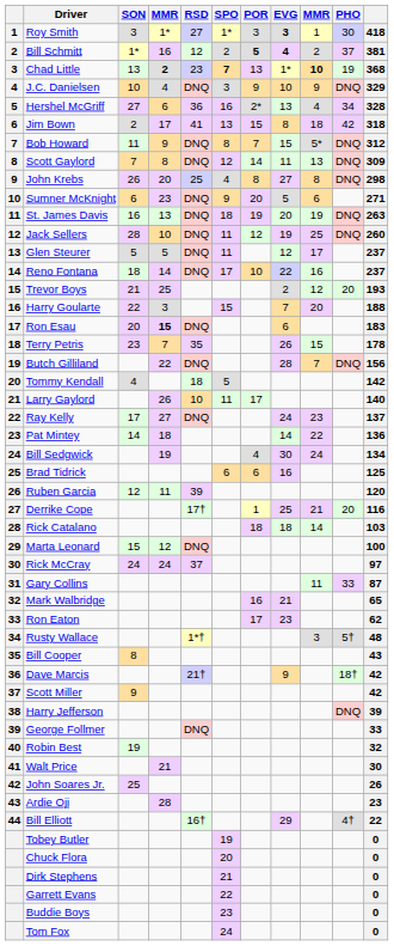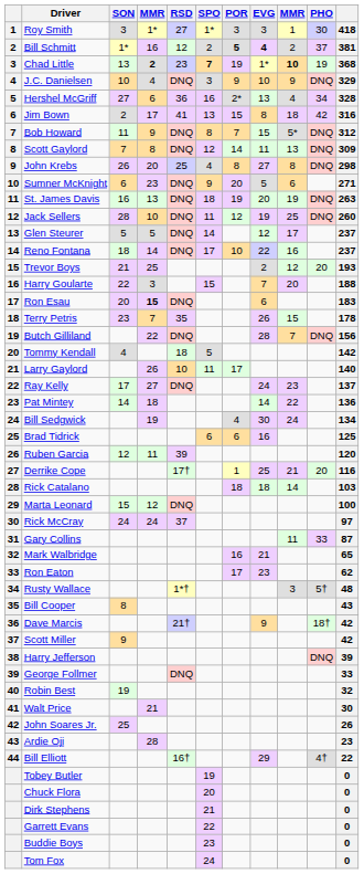Roy Smith | EVG: bold -> normal
Chad Little | POR: 13 -> 19
Jim Bown | column 11: 318 -> 316
Glen Steurer | SPO: 11 -> 14
